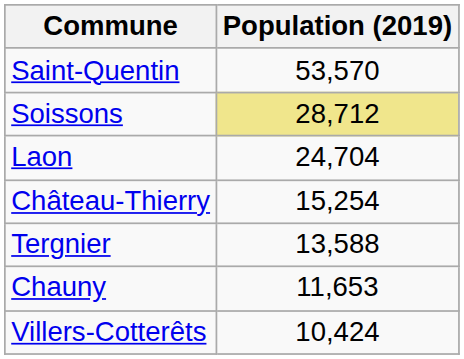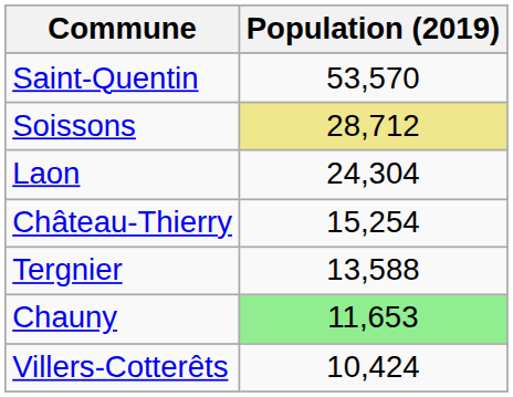Laon | Population (2019): 24,704 -> 24,304
Chauny | Population (2019): no background -> lightgreen background
